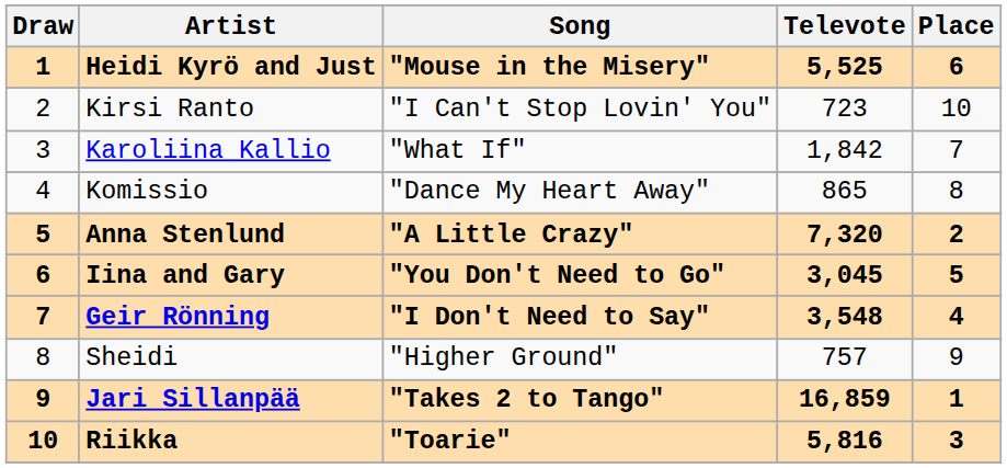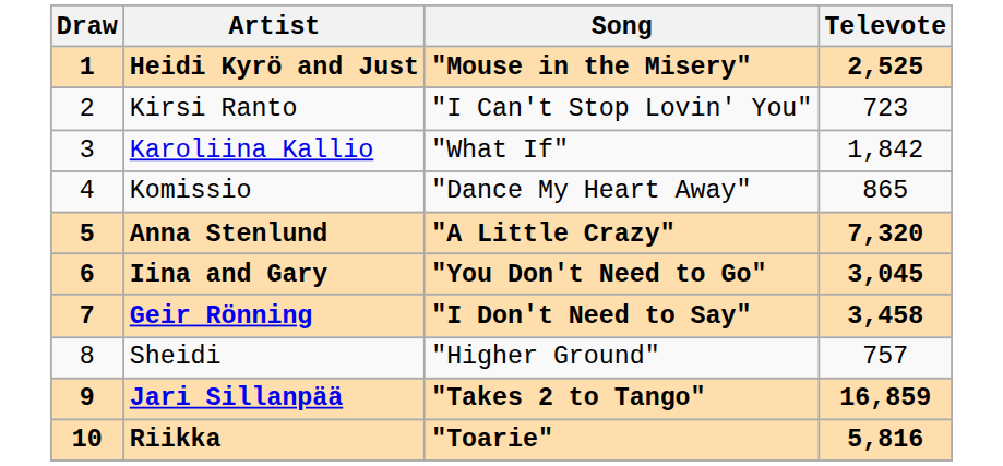- column: Place | 6 | 10 | 7 | 8 | 2 | 5 | 4 | 9 | 1 | 3
Heidi Kyrö and Just | Televote: 5,525 -> 2,525
Geir Rönning | Televote: 3,548 -> 3,458
